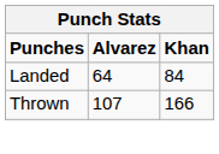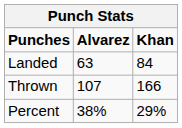Landed | Alvarez: 64 -> 63
+ row: Percent | 38% | 29%
